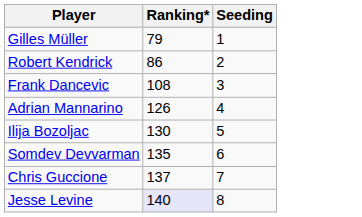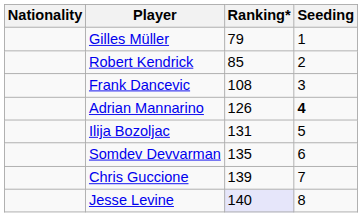+ column: Nationality
Robert Kendrick | Ranking*: 86 -> 85
Adrian Mannarino | Seeding: normal -> bold
Ilija Bozoljac | Ranking*: 130 -> 131
Chris Guccione | Ranking*: 137 -> 139
